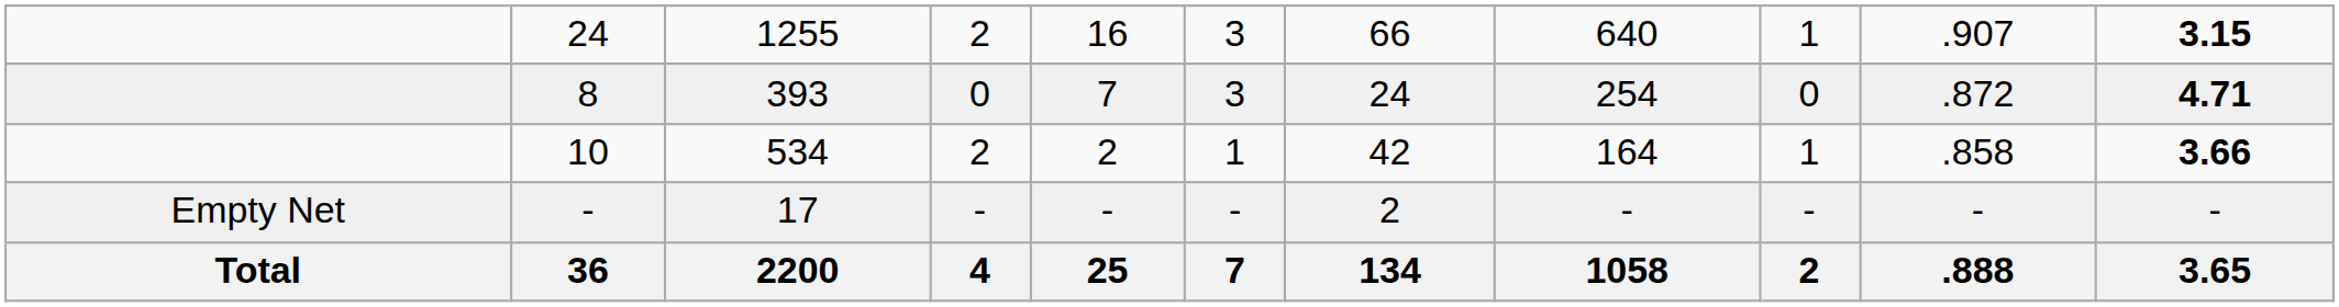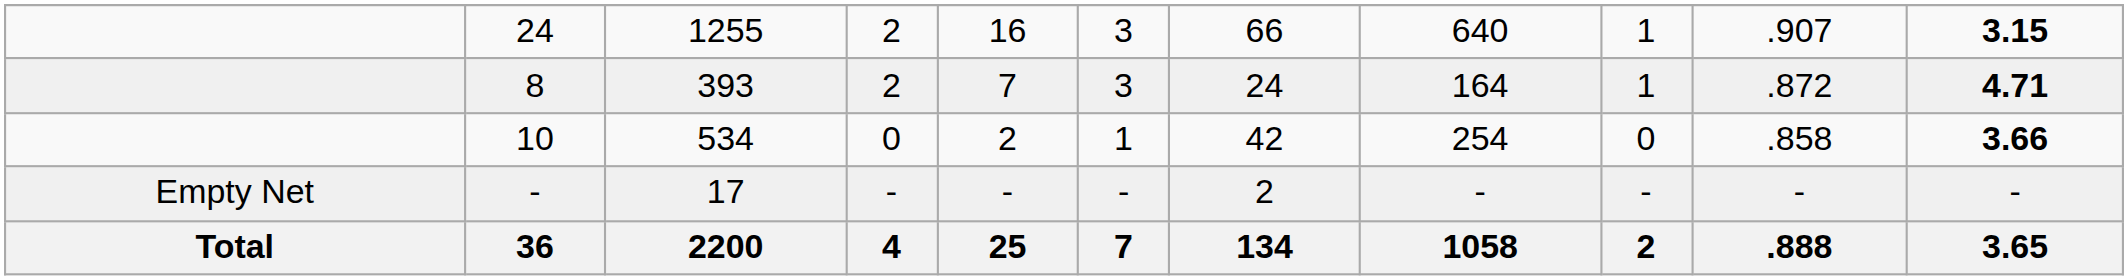8 | column 4: 0 -> 2
8 | column 8: 254 -> 164
8 | column 9: 0 -> 1
10 | column 4: 2 -> 0
10 | column 8: 164 -> 254
10 | column 9: 1 -> 0
